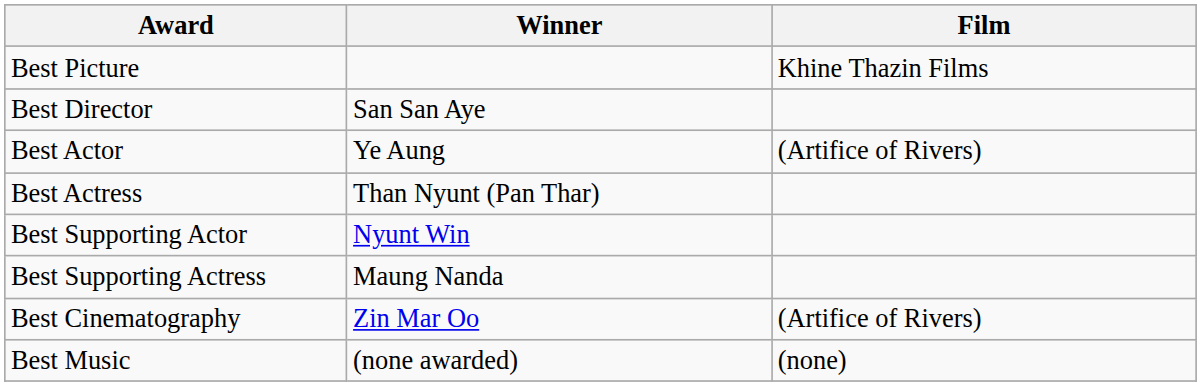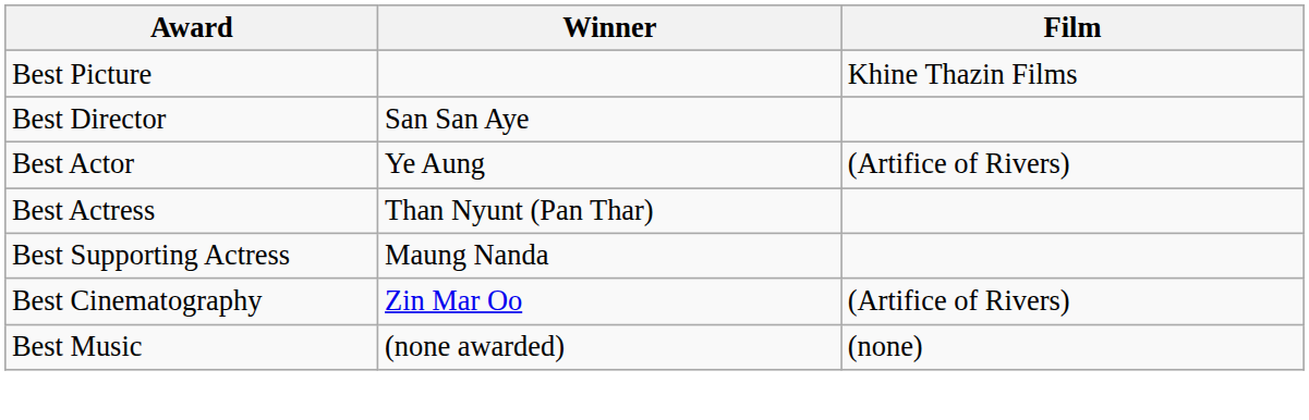- row: Best Supporting Actor | Nyunt Win
